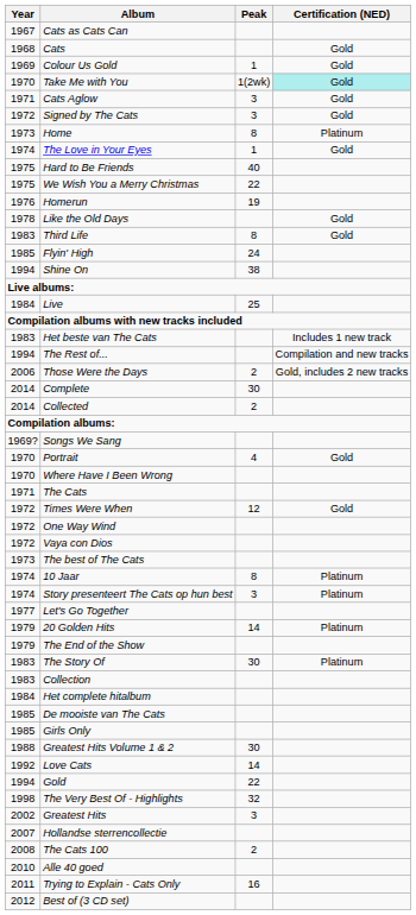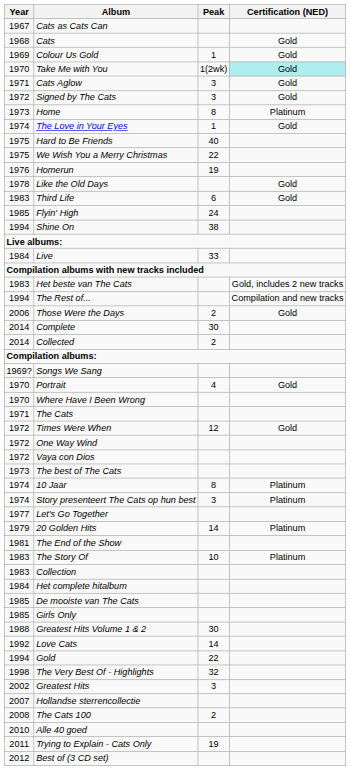Third Life | Peak: 8 -> 6
Live | Peak: 25 -> 33
Het beste van The Cats | Certification (NED): Includes 1 new track -> Gold, includes 2 new tracks
Those Were the Days | Certification (NED): Gold, includes 2 new tracks -> Gold
The End of the Show | Year: 1979 -> 1981
The Story Of | Peak: 30 -> 10
Trying to Explain - Cats Only | Peak: 16 -> 19
